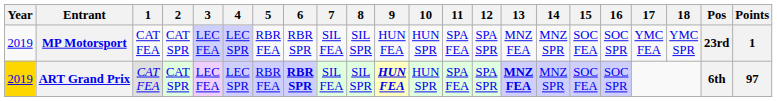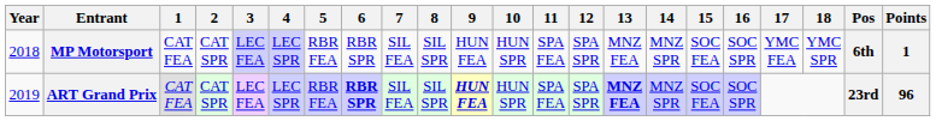MP Motorsport | Year: 2019 -> 2018
MP Motorsport | Pos: 23rd -> 6th
ART Grand Prix | Year: gold background -> no background
ART Grand Prix | Pos: 6th -> 23rd
ART Grand Prix | Points: 97 -> 96
